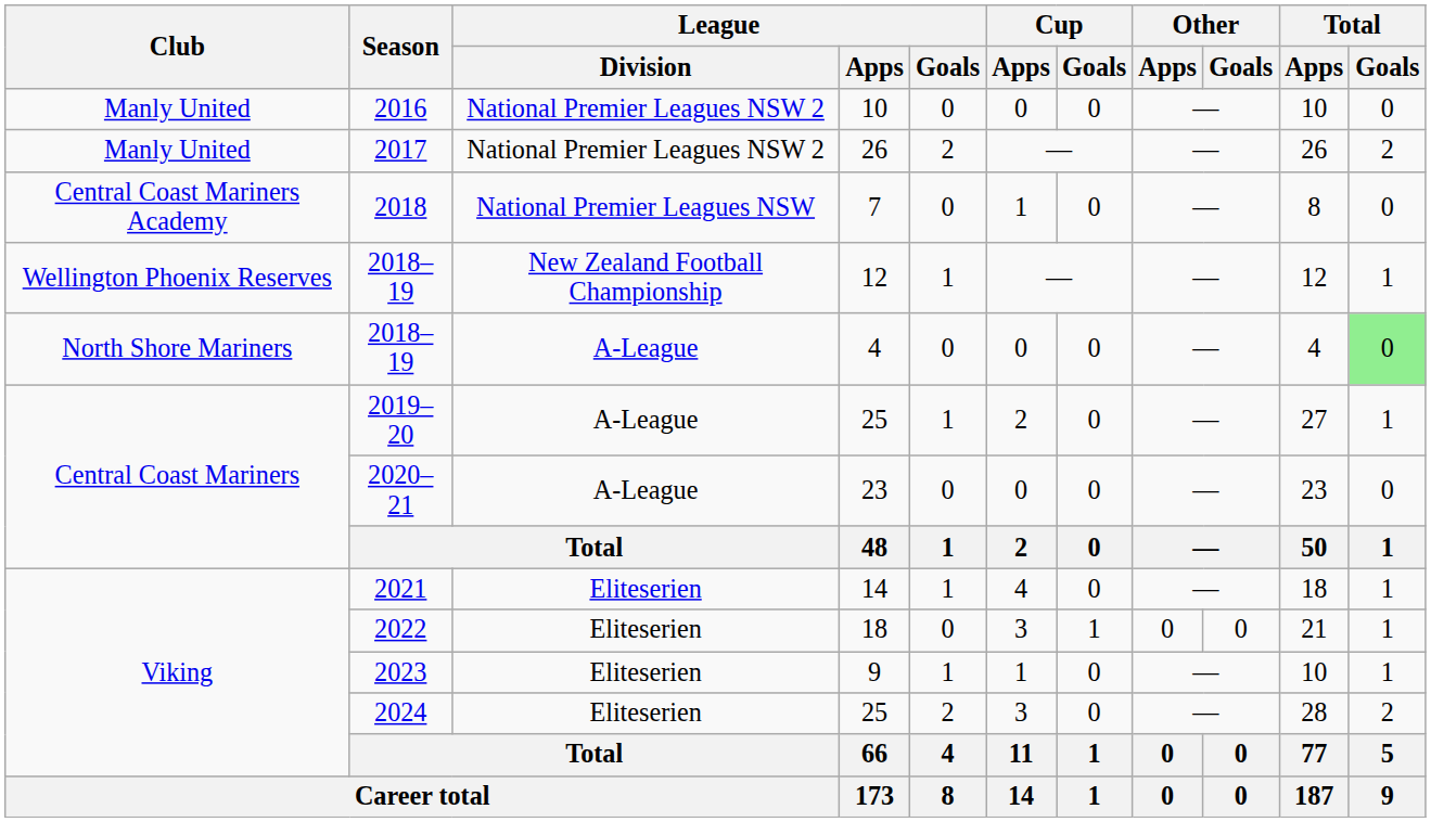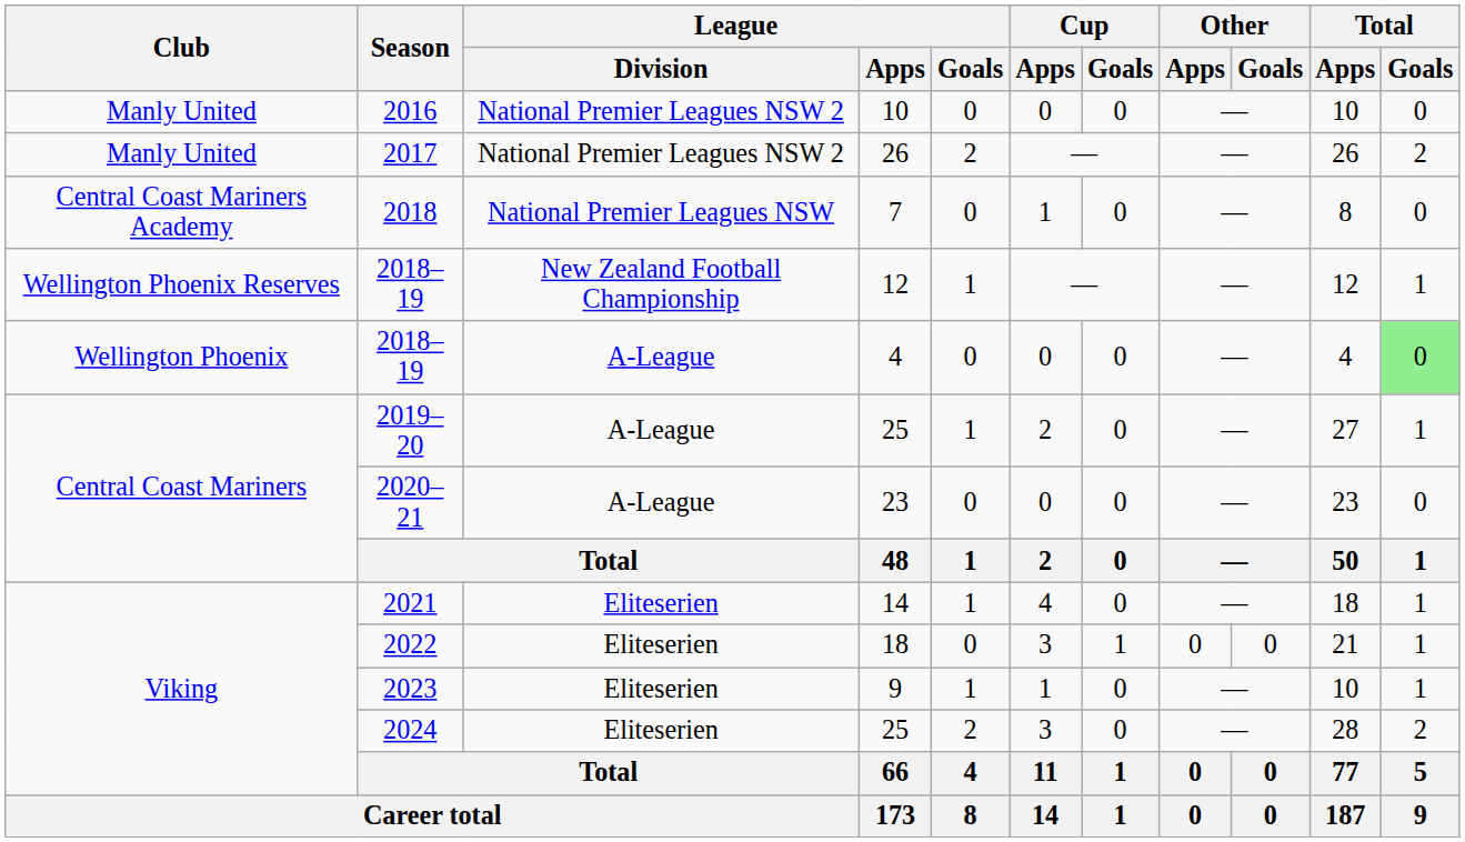2018–19 / 4 | Club: North Shore Mariners -> Wellington Phoenix
